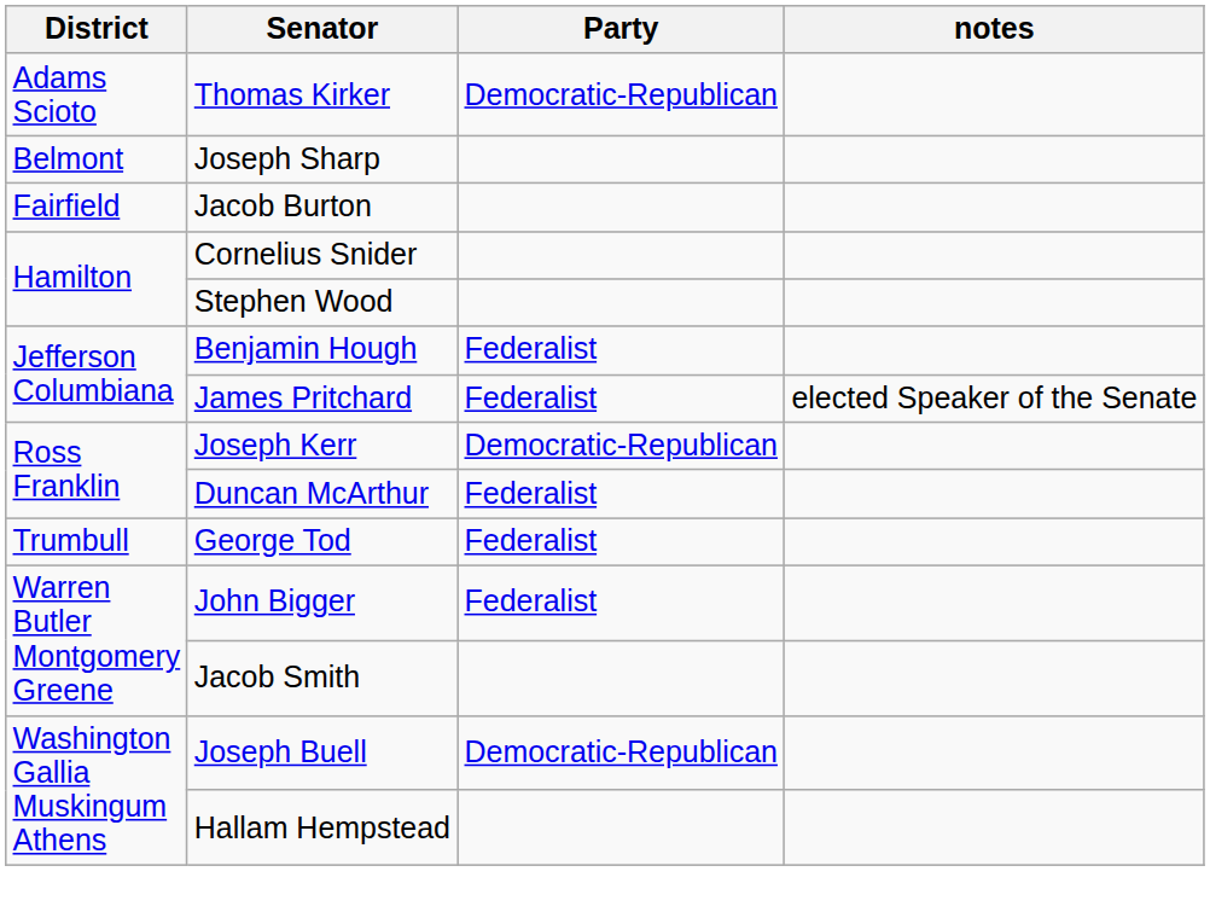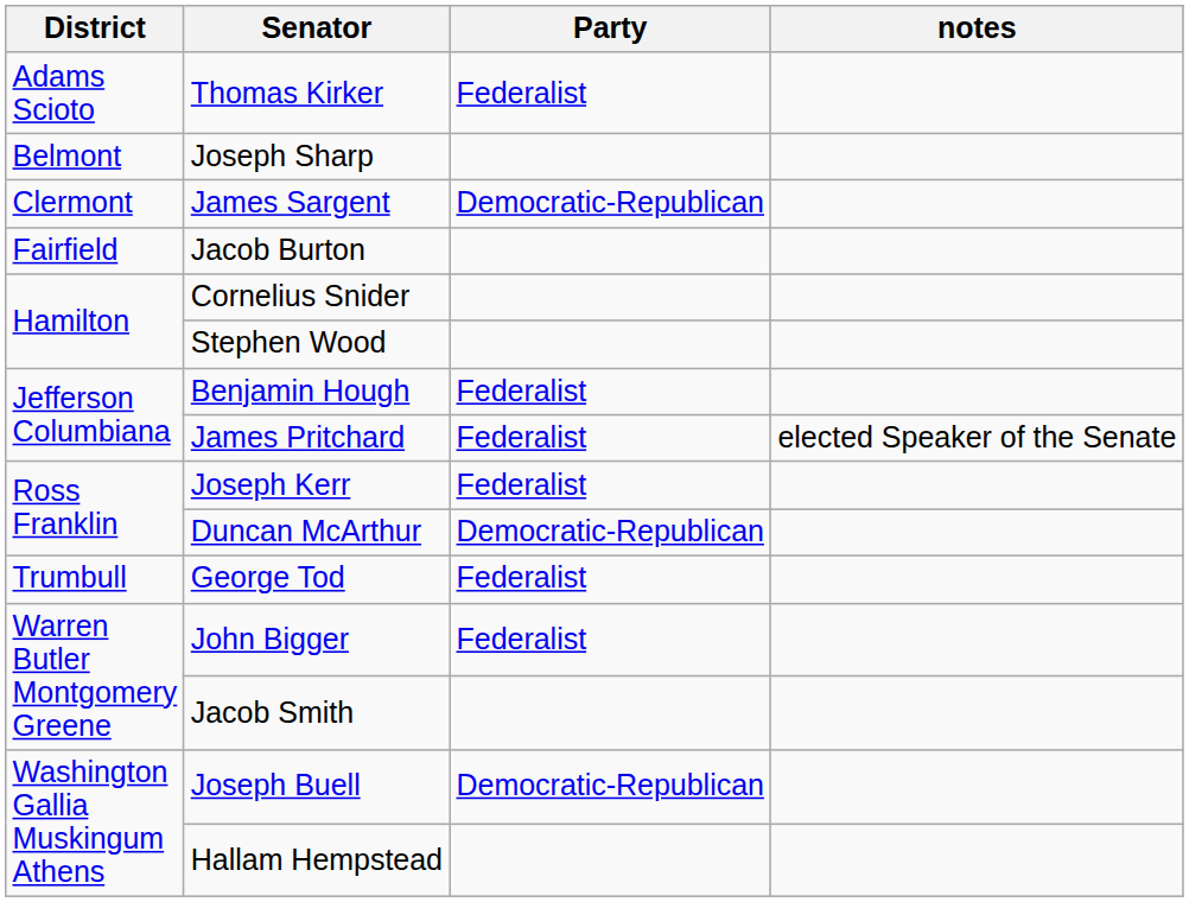Thomas Kirker | Party: Democratic-Republican -> Federalist
+ row: Clermont | James Sargent | Democratic-Republican
Joseph Kerr | Party: Democratic-Republican -> Federalist
Duncan McArthur | Party: Federalist -> Democratic-Republican
